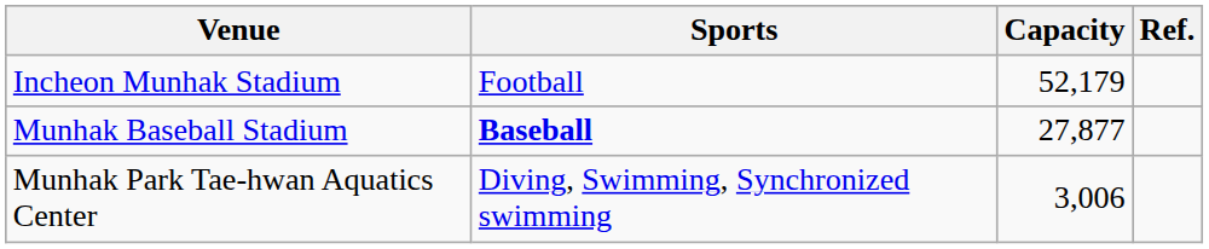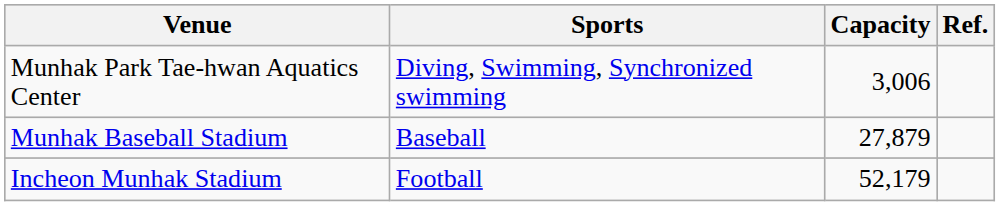rows swapped: Incheon Munhak Stadium <-> Munhak Park Tae-hwan Aquatics Center
Munhak Baseball Stadium | Sports: bold -> normal
Munhak Baseball Stadium | Capacity: 27,877 -> 27,879
